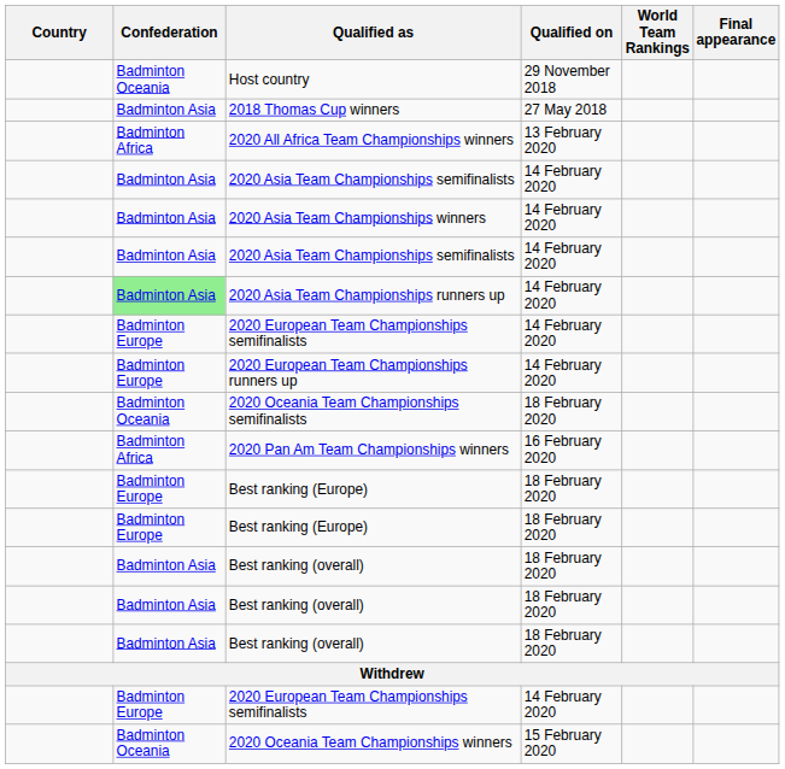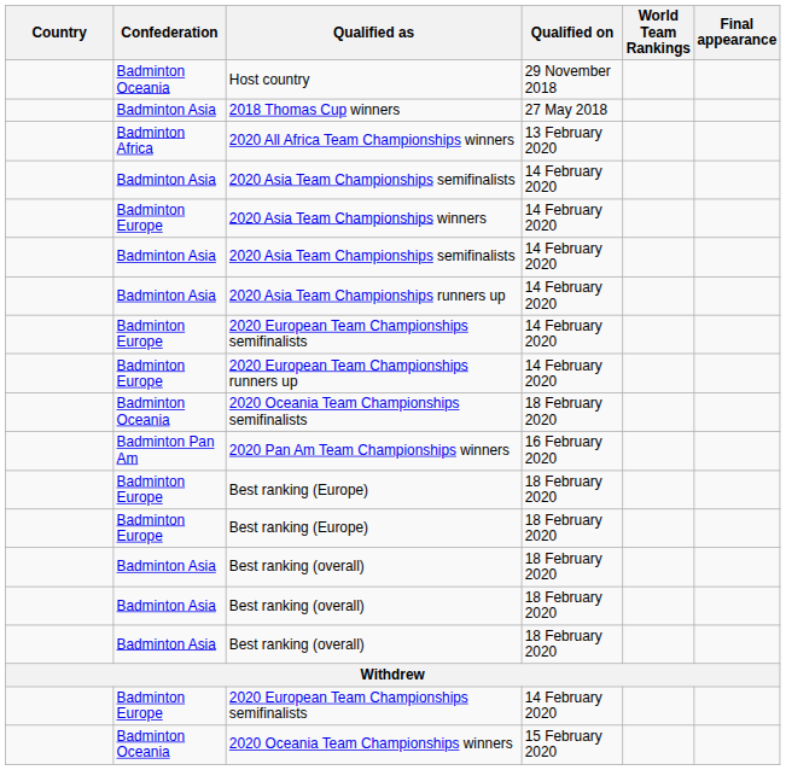2020 Asia Team Championships winners | Confederation: Badminton Asia -> Badminton Europe
2020 Asia Team Championships runners up | Confederation: lightgreen background -> no background
2020 Pan Am Team Championships winners | Confederation: Badminton Africa -> Badminton Pan Am
